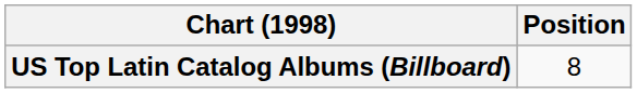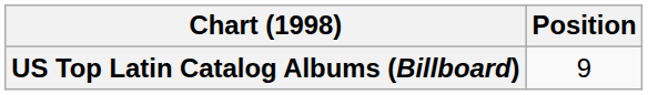US Top Latin Catalog Albums (Billboard) | Position: 8 -> 9
